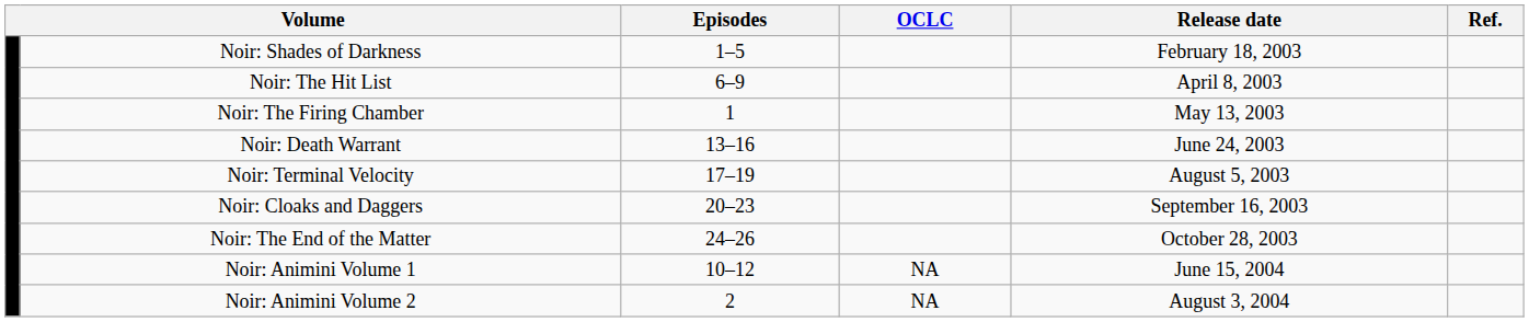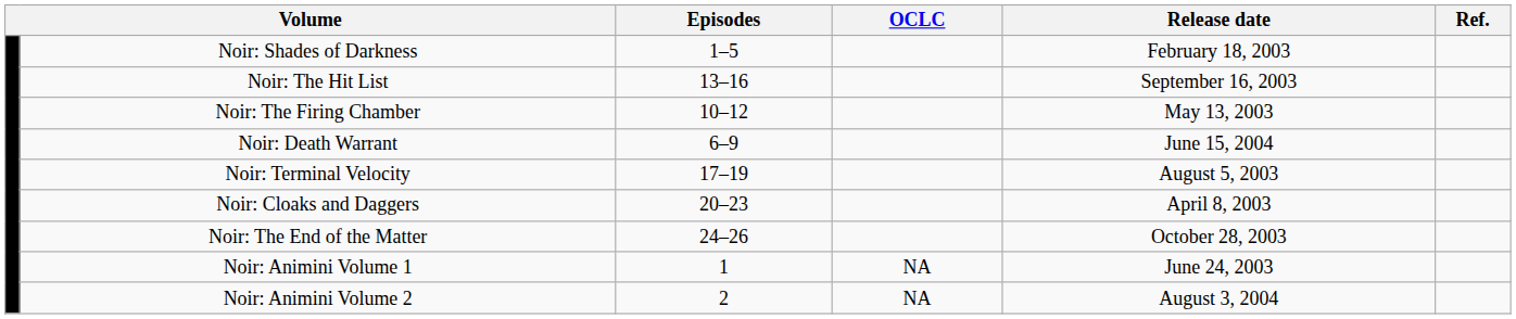Noir: The Hit List | Episodes: 6–9 -> 13–16
Noir: The Hit List | Release date: April 8, 2003 -> September 16, 2003
Noir: The Firing Chamber | Episodes: 1 -> 10–12
Noir: Death Warrant | Episodes: 13–16 -> 6–9
Noir: Death Warrant | Release date: June 24, 2003 -> June 15, 2004
Noir: Cloaks and Daggers | Release date: September 16, 2003 -> April 8, 2003
Noir: Animini Volume 1 | Episodes: 10–12 -> 1
Noir: Animini Volume 1 | Release date: June 15, 2004 -> June 24, 2003
